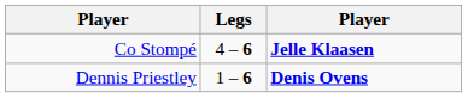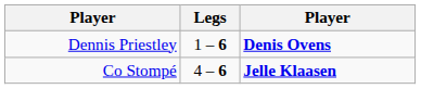rows swapped: Co Stompé <-> Dennis Priestley
